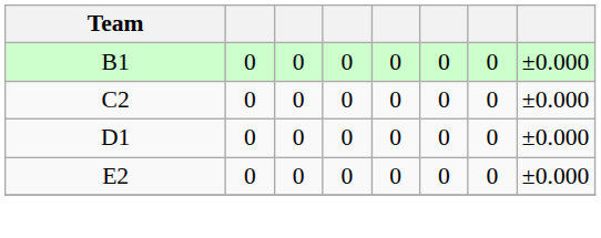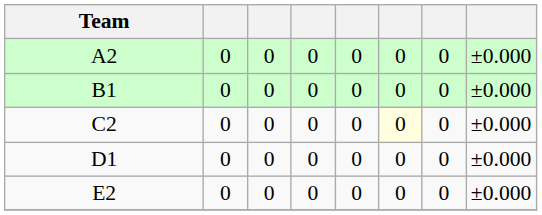+ row: A2 | 0 | 0 | 0 | 0 | 0 | 0 | ±0.000
C2 | column 6: no background -> lightyellow background
